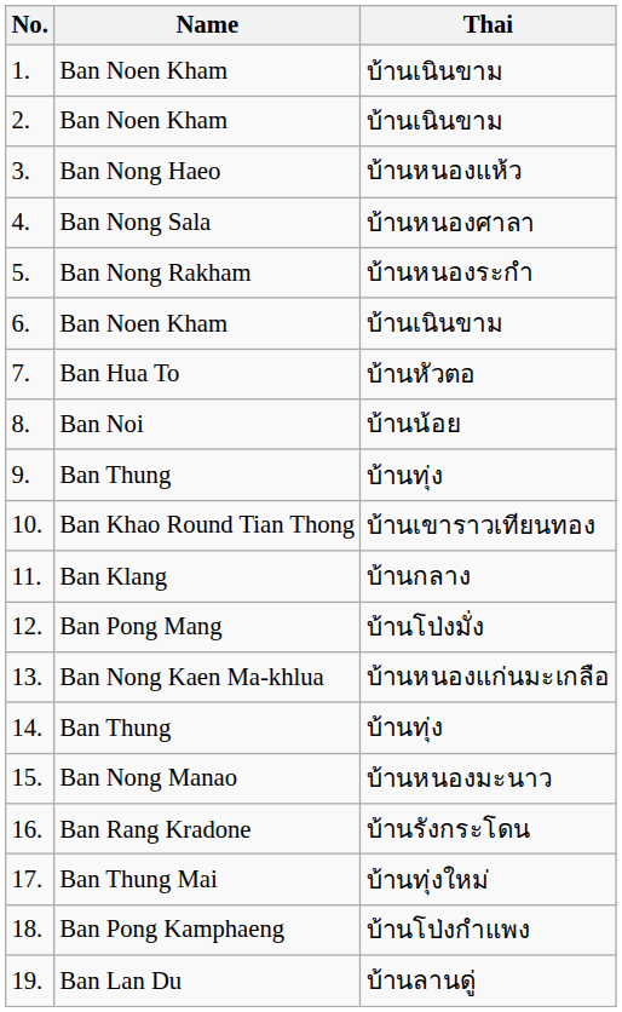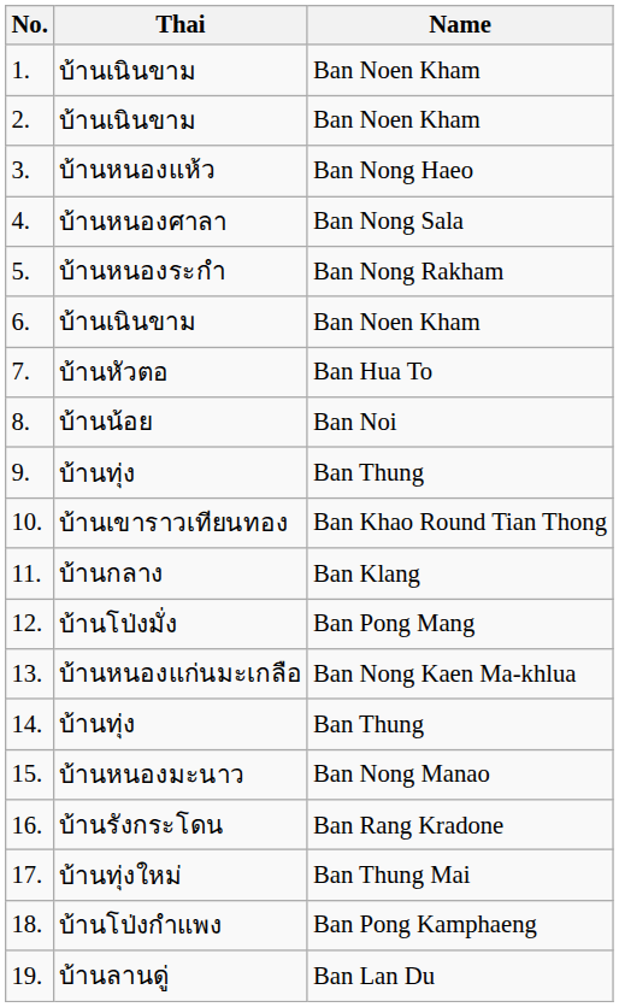columns swapped: Name <-> Thai
